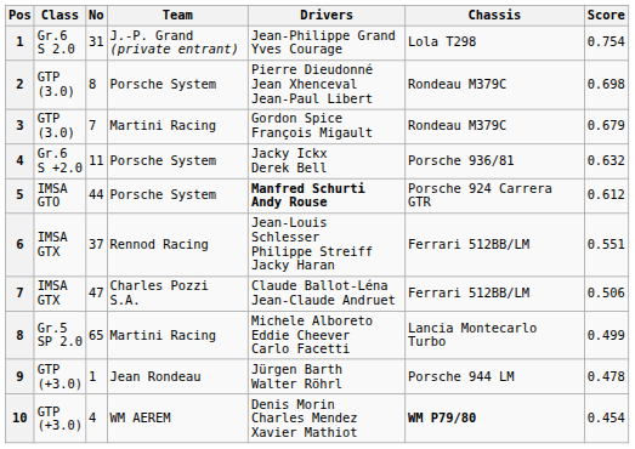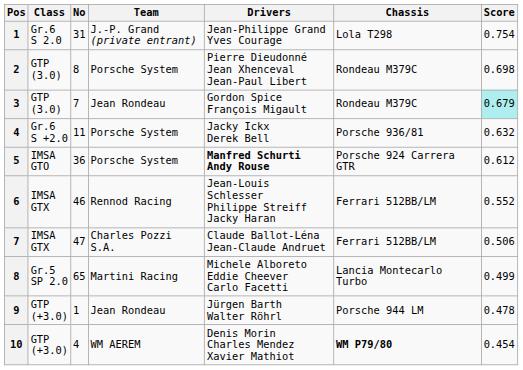3 | Team: Martini Racing -> Jean Rondeau
3 | Score: no background -> paleturquoise background
5 | No: 44 -> 36
6 | No: 37 -> 46
6 | Score: 0.551 -> 0.552
